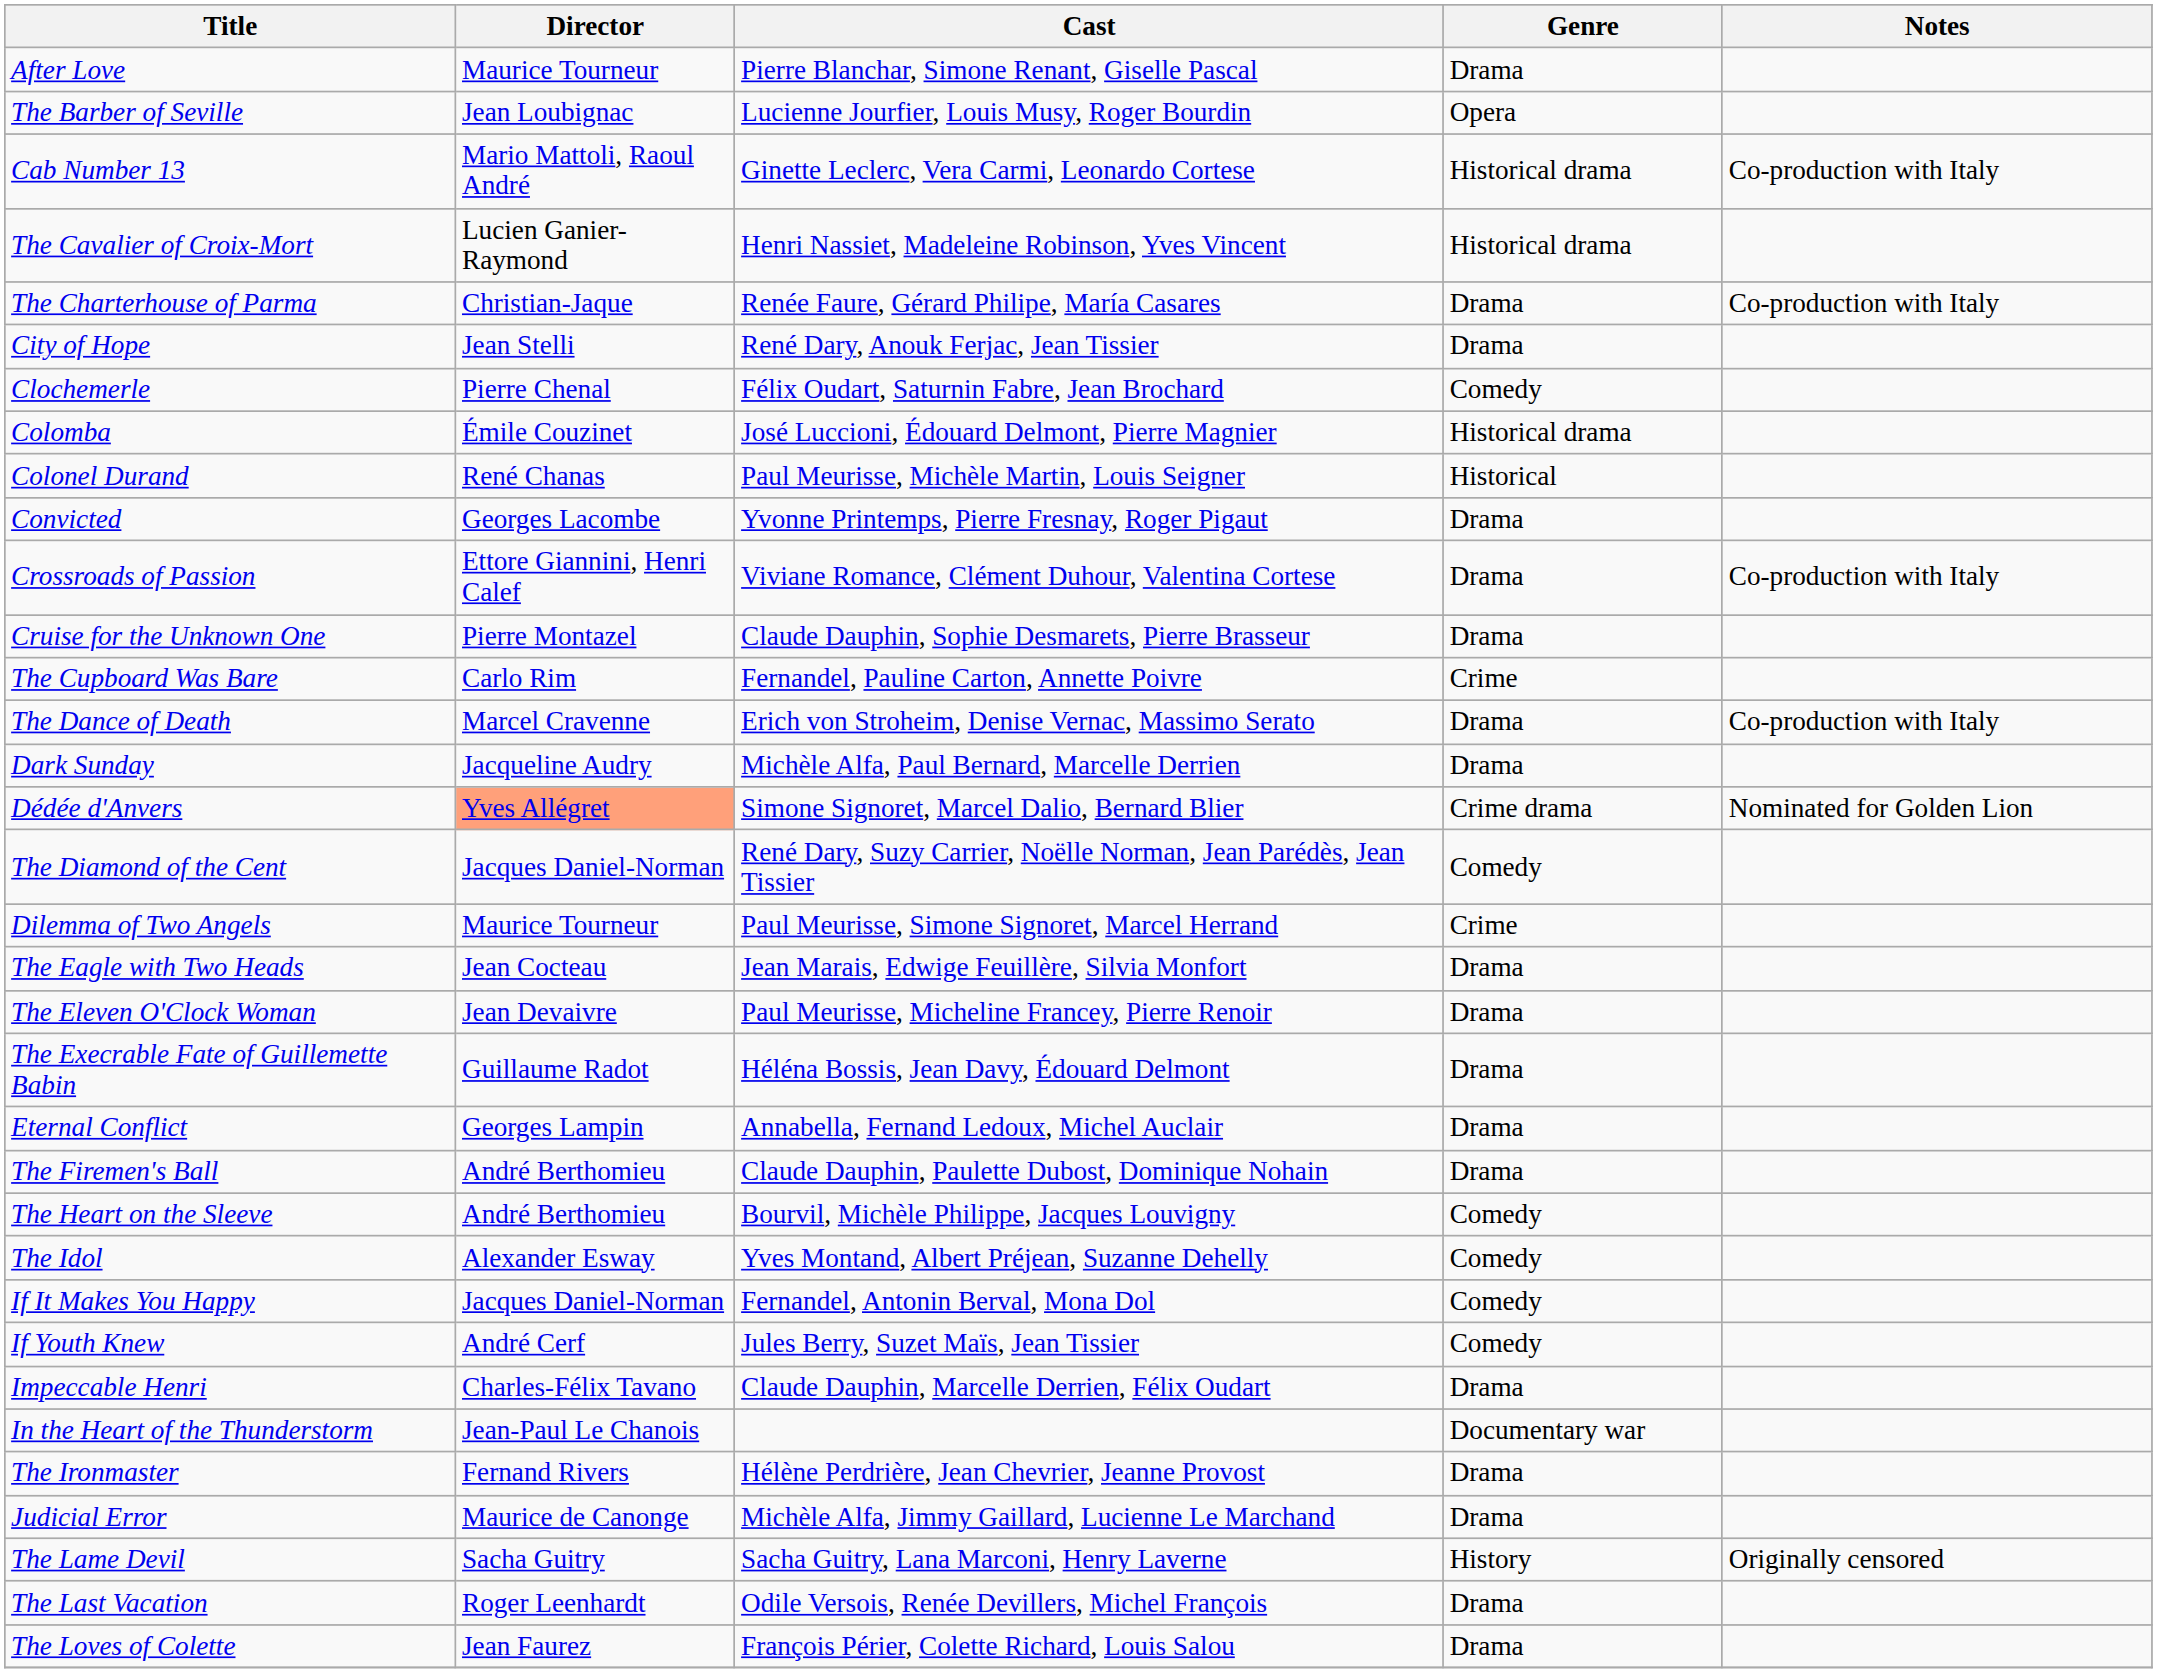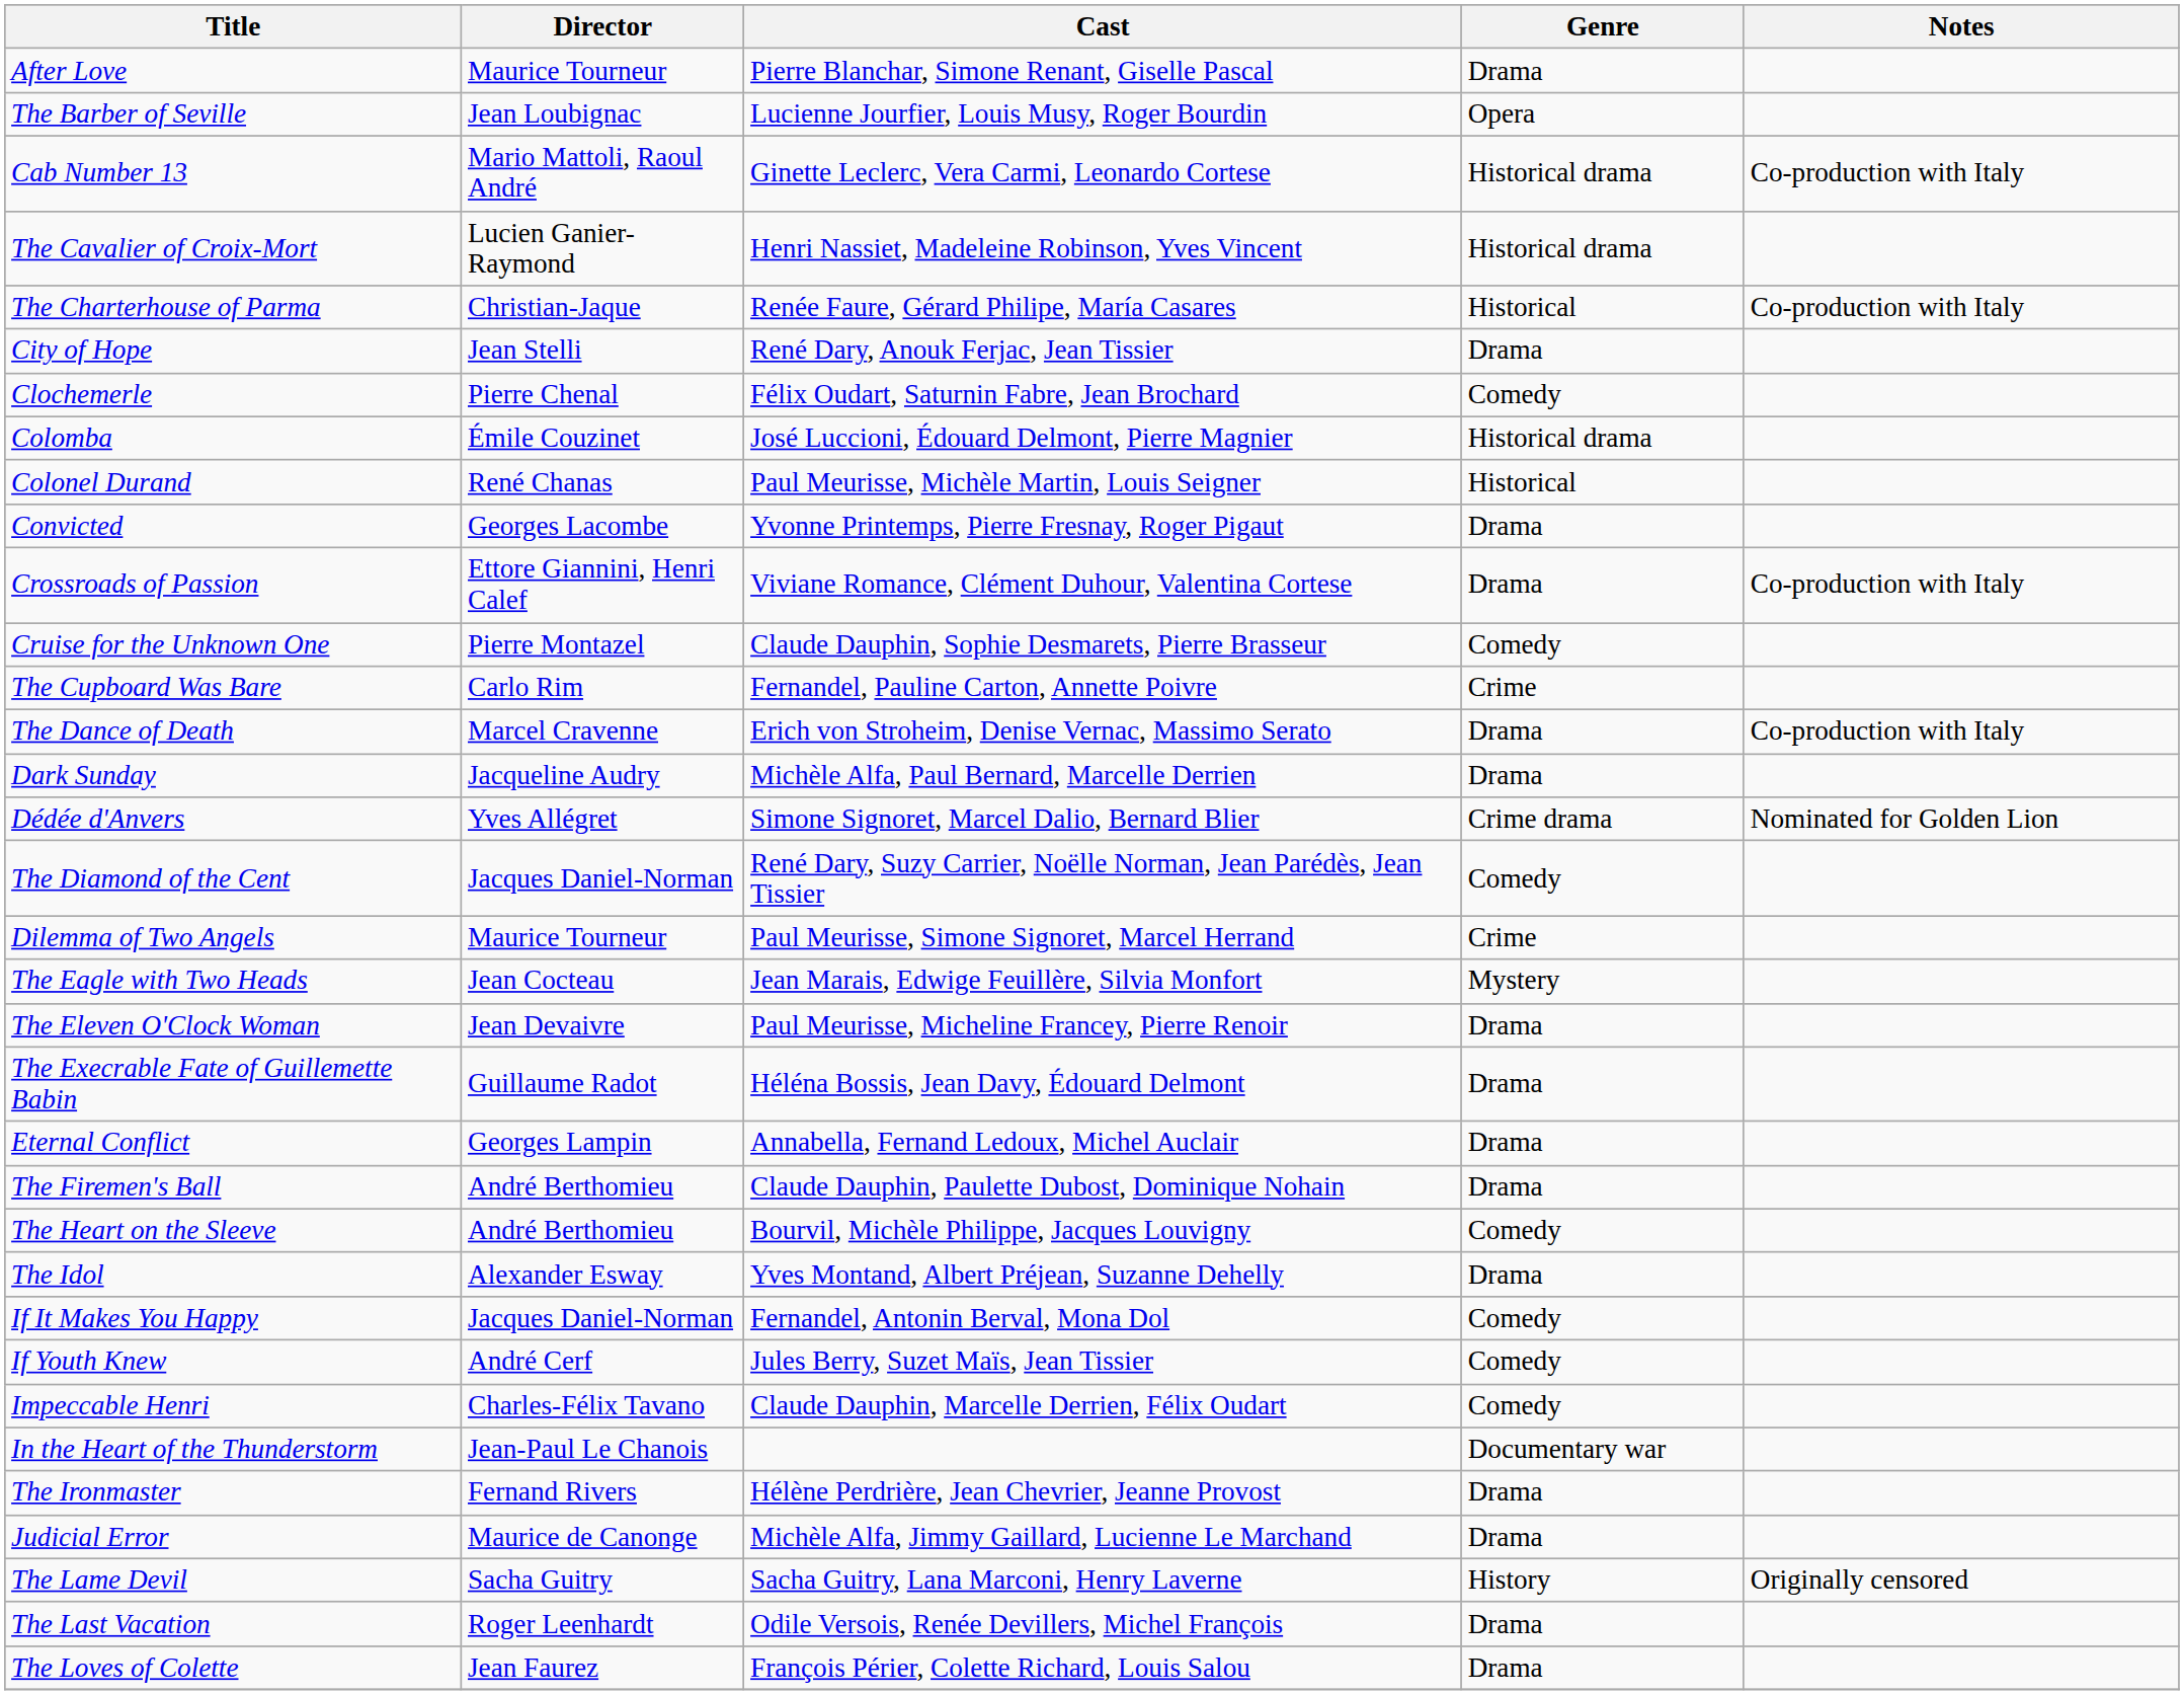The Charterhouse of Parma | Genre: Drama -> Historical
Cruise for the Unknown One | Genre: Drama -> Comedy
Dédée d'Anvers | Director: lightsalmon background -> no background
The Eagle with Two Heads | Genre: Drama -> Mystery
The Idol | Genre: Comedy -> Drama
Impeccable Henri | Genre: Drama -> Comedy
